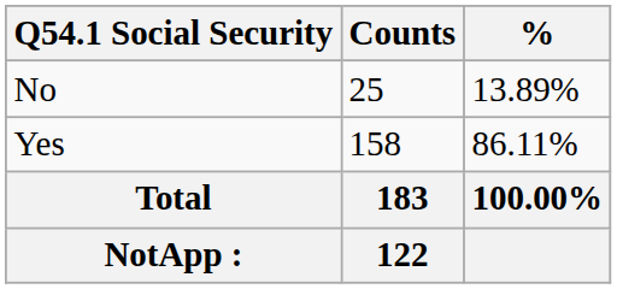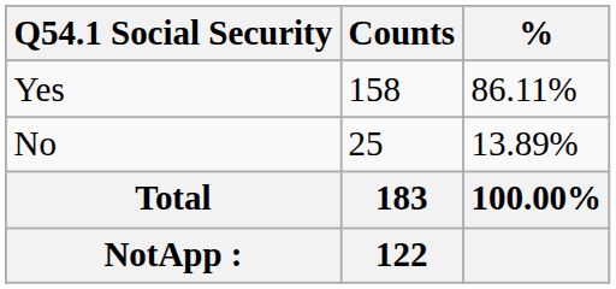rows swapped: No <-> Yes
